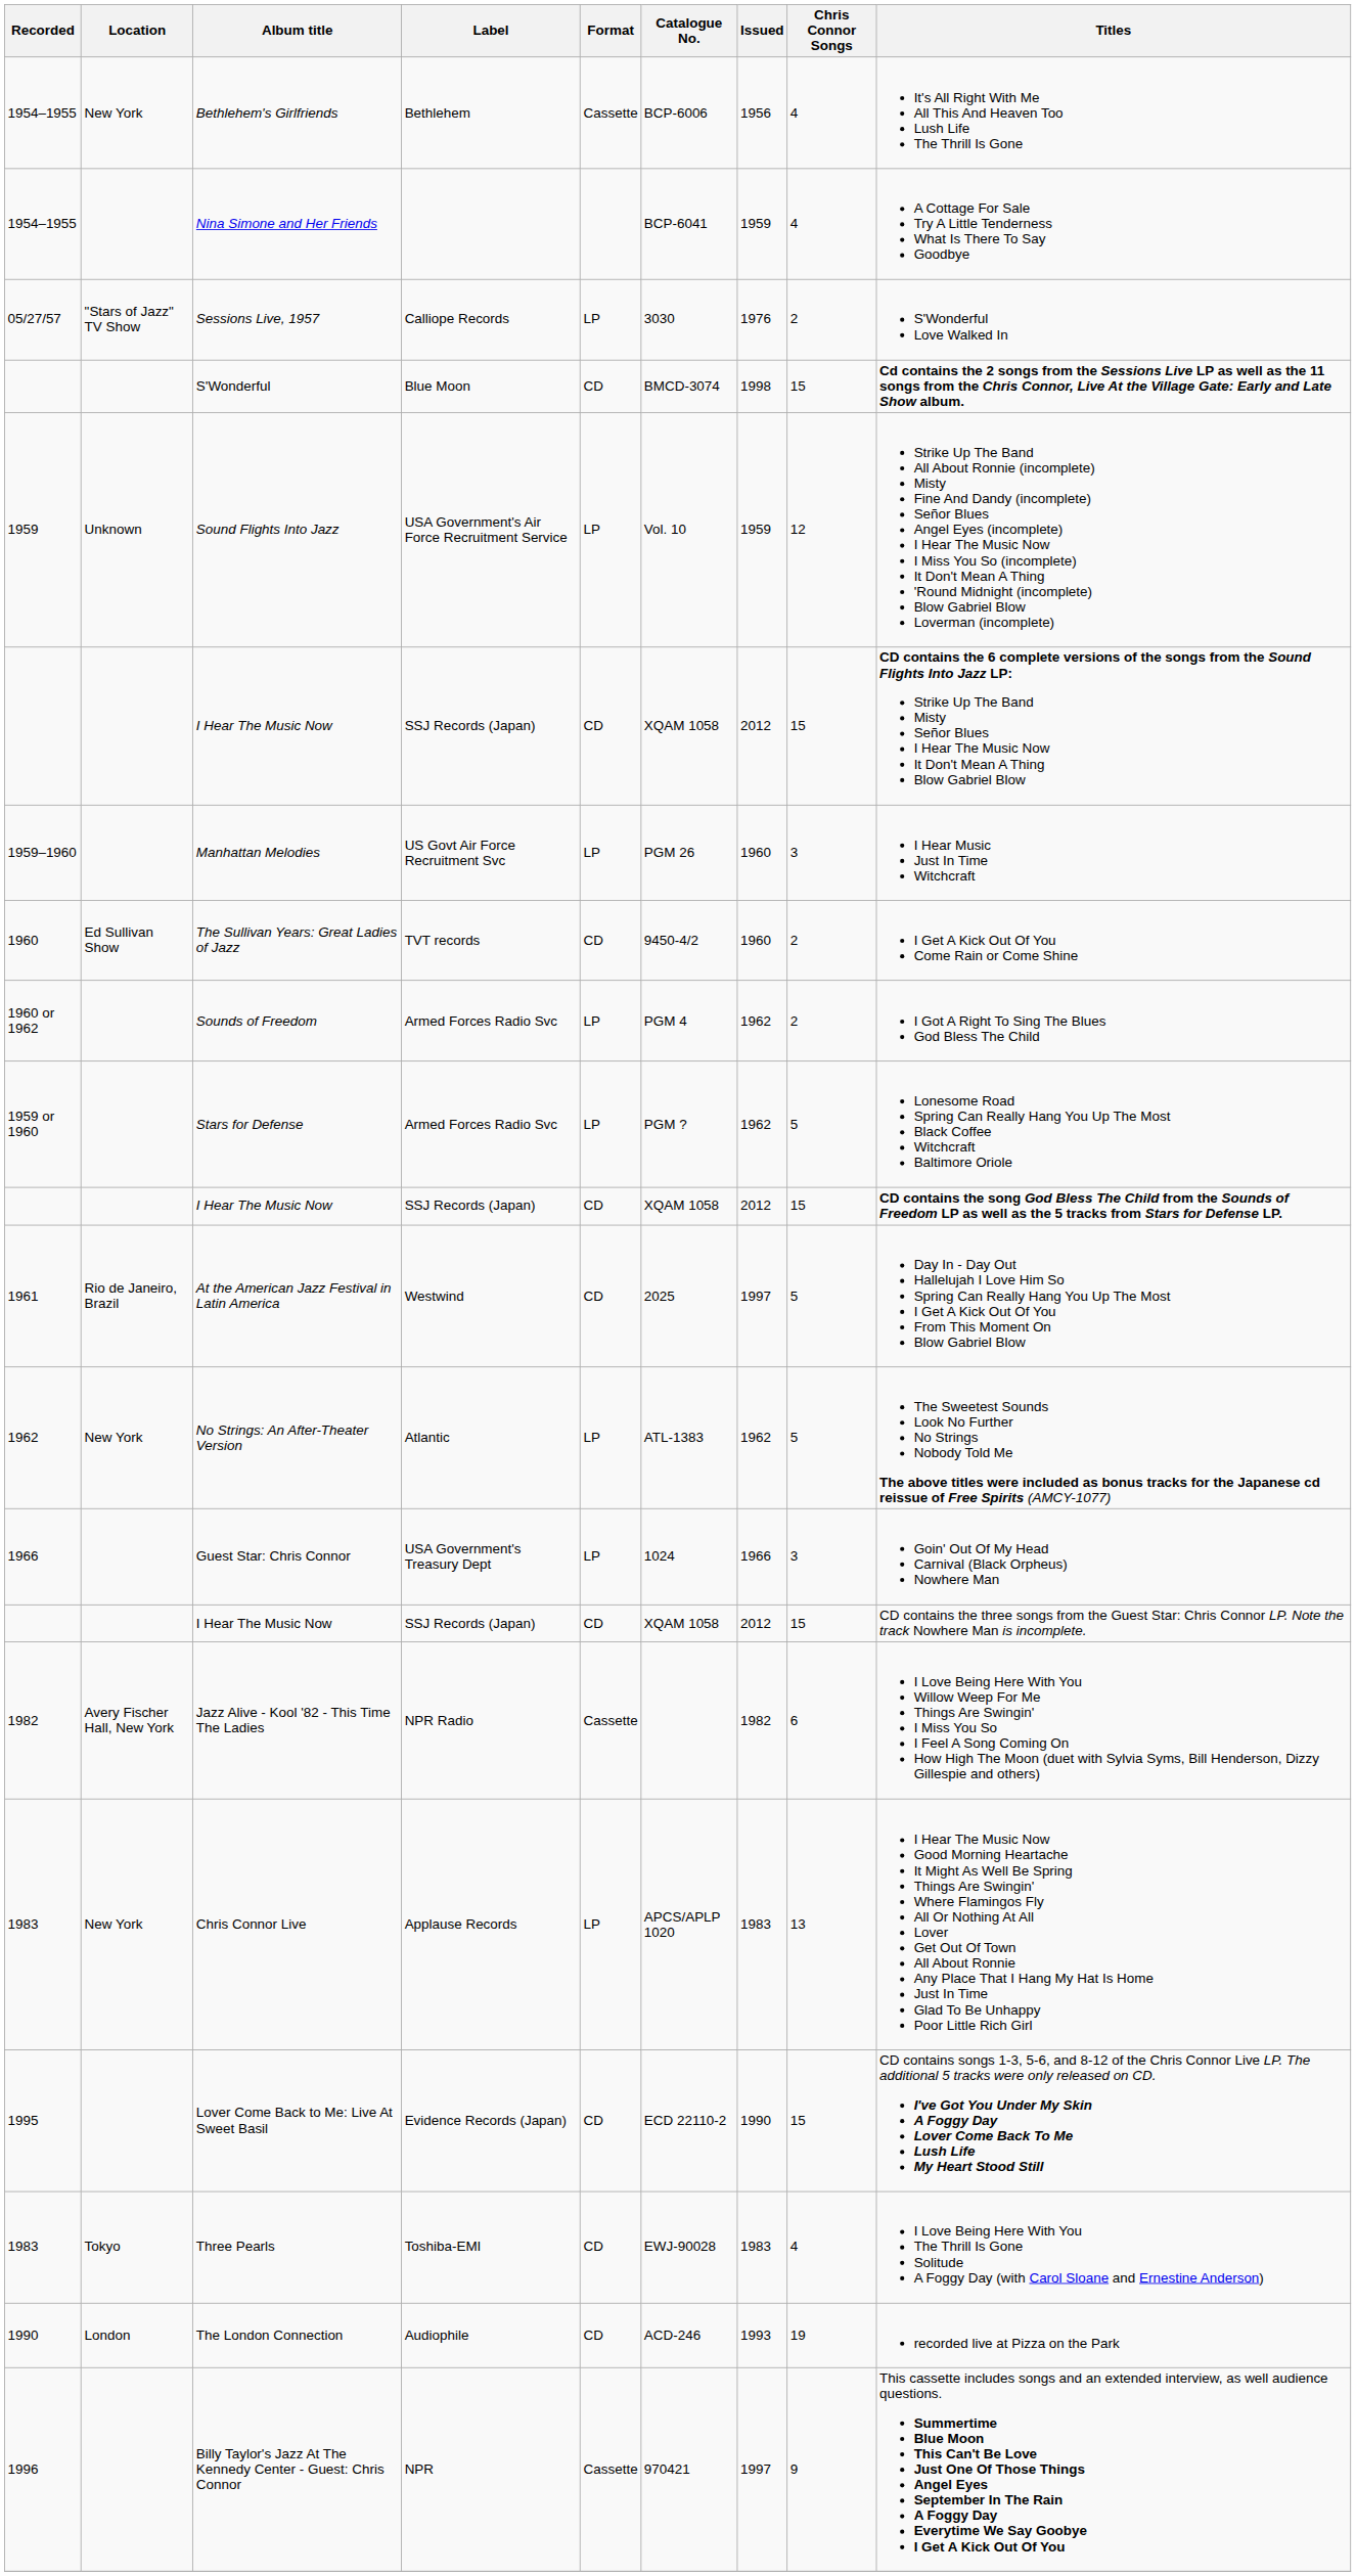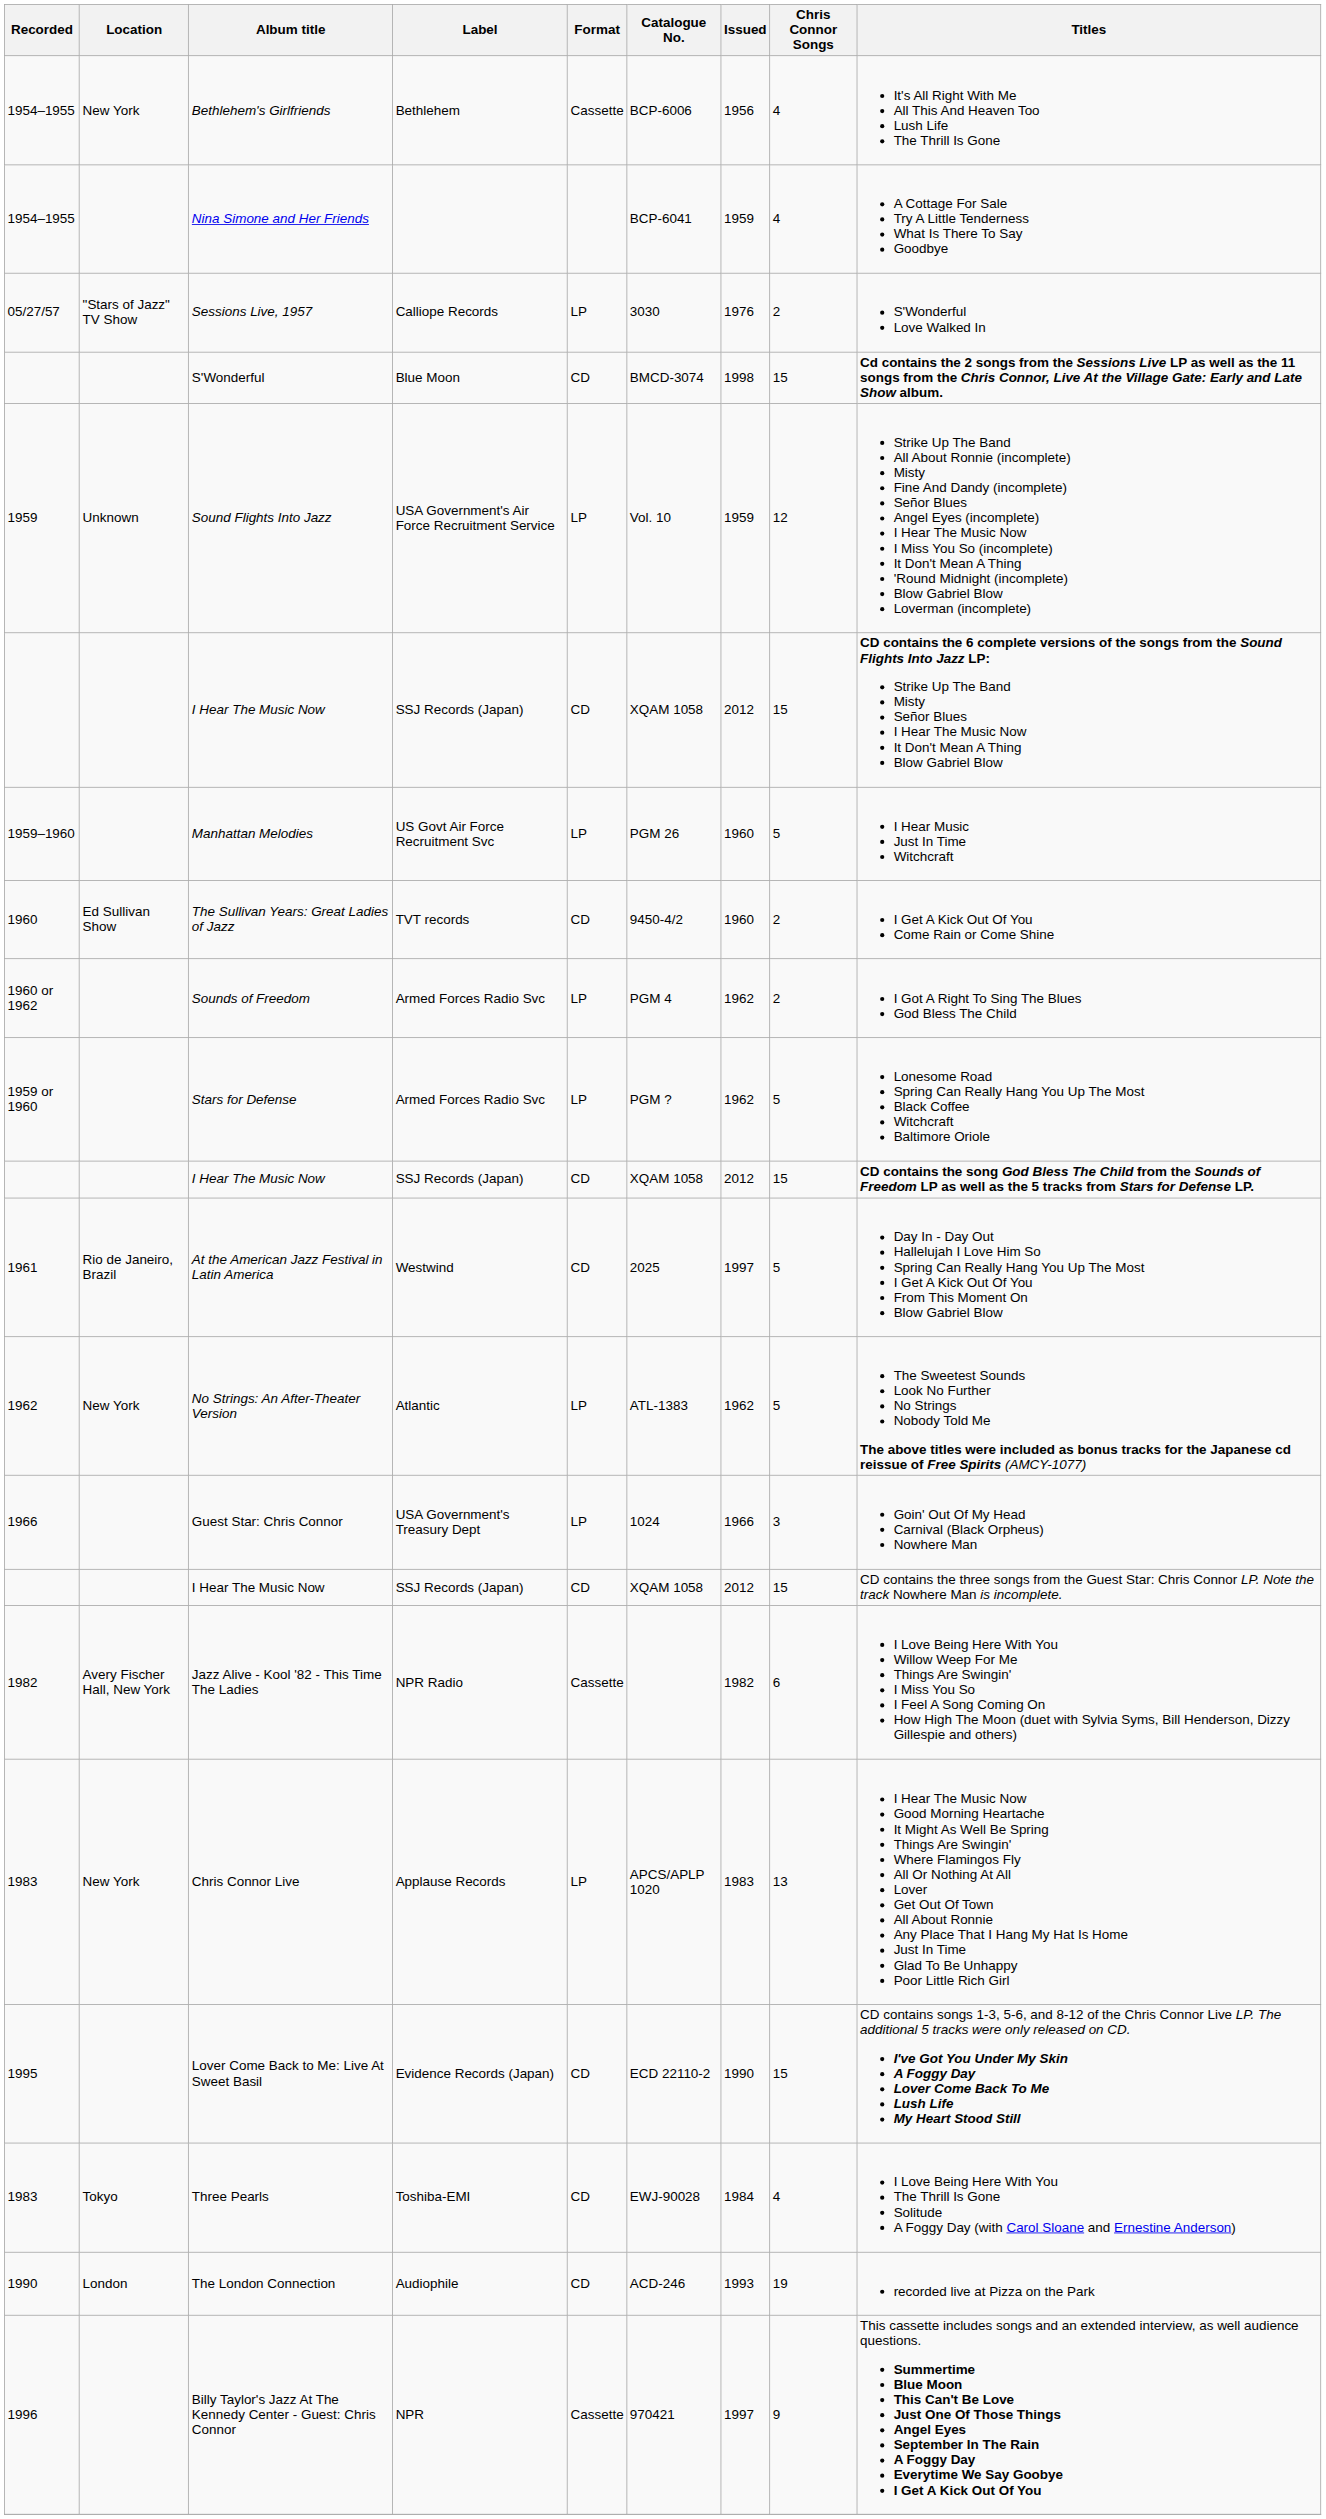Manhattan Melodies | Chris Connor Songs: 3 -> 5
Three Pearls | Issued: 1983 -> 1984
